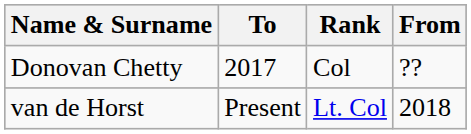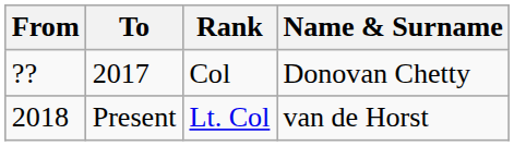columns swapped: From <-> Name & Surname
